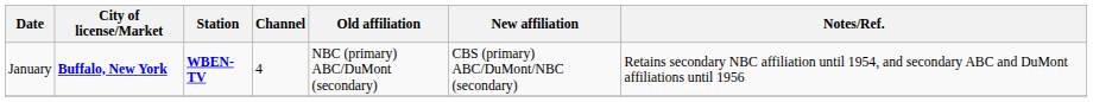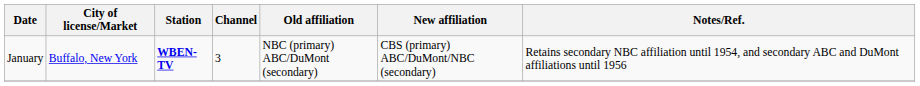January | City of license/Market: bold -> normal
January | Channel: 4 -> 3
